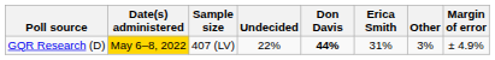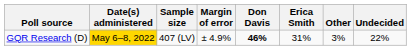columns swapped: Margin of error <-> Undecided
GQR Research (D) | Don Davis: 44% -> 46%
